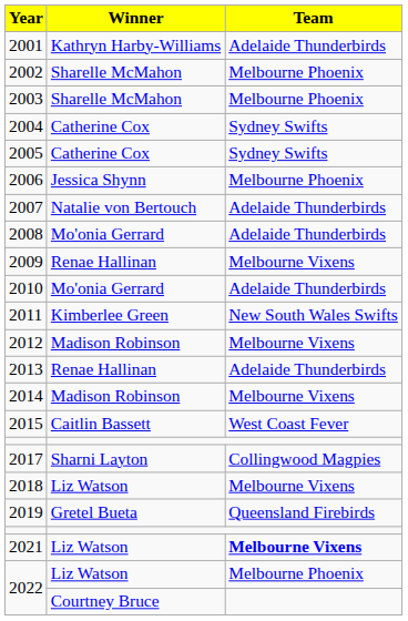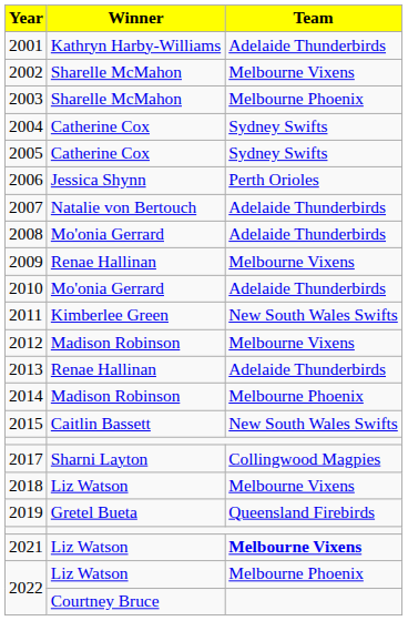2002 | Team: Melbourne Phoenix -> Melbourne Vixens
2006 | Team: Melbourne Phoenix -> Perth Orioles
2014 | Team: Melbourne Vixens -> Melbourne Phoenix
2015 | Team: West Coast Fever -> New South Wales Swifts
